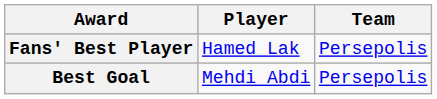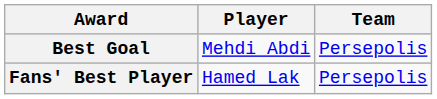rows swapped: Fans' Best Player <-> Best Goal
